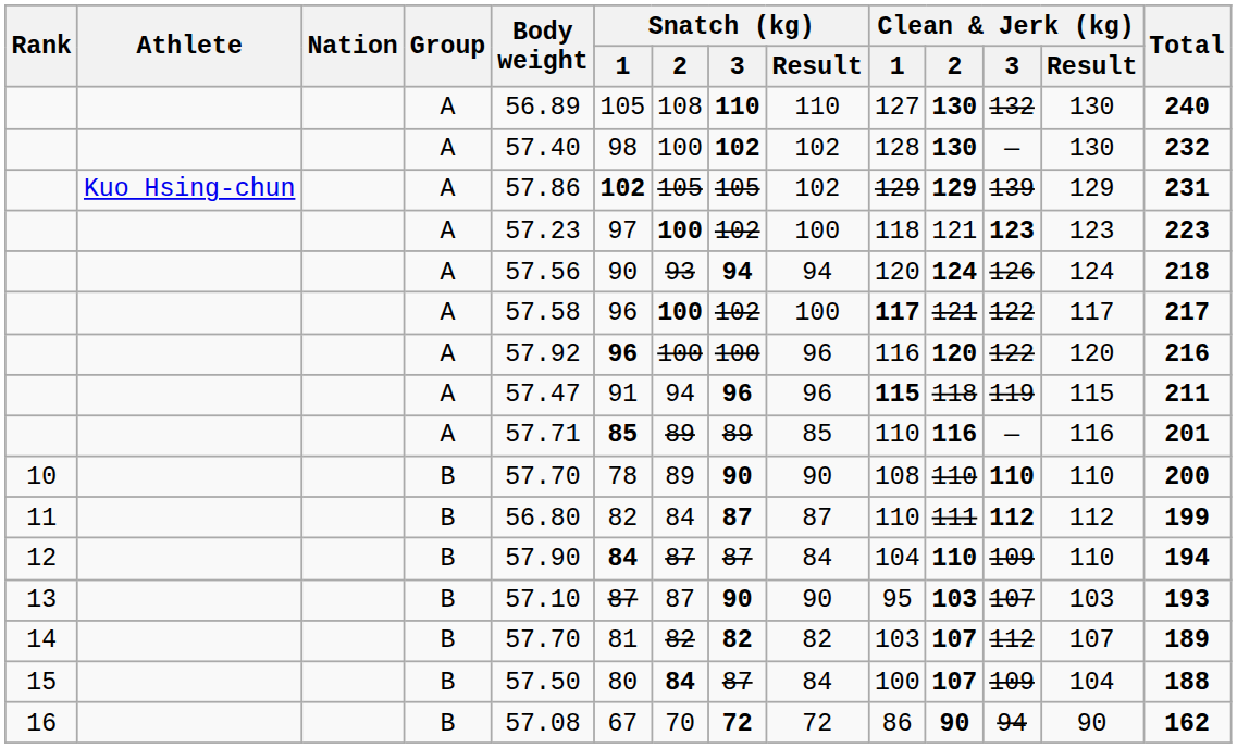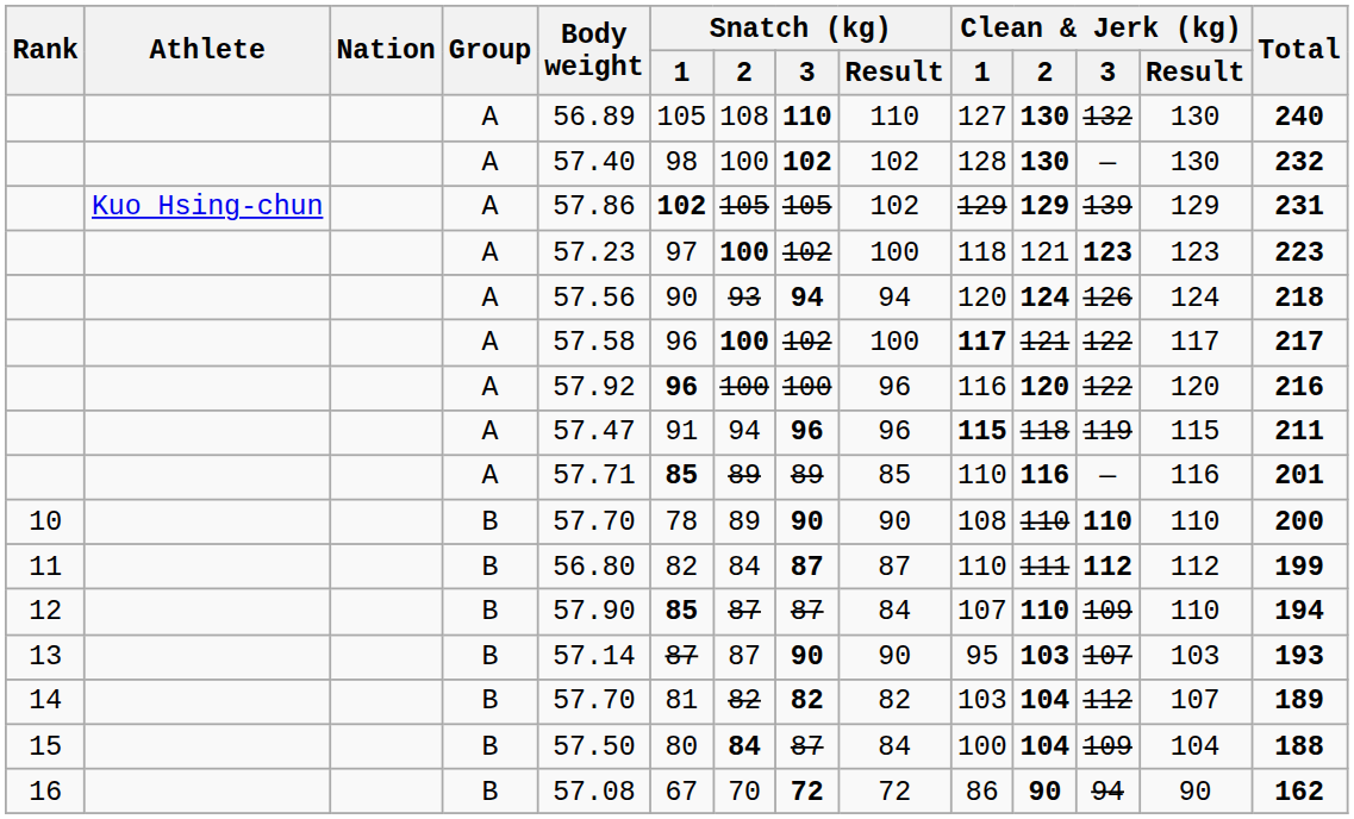12 | Snatch (kg) / 1: 84 -> 85
12 | Clean & Jerk (kg) / 1: 104 -> 107
13 | Body weight: 57.10 -> 57.14
14 | Clean & Jerk (kg) / 2: 107 -> 104
15 | Clean & Jerk (kg) / 2: 107 -> 104
